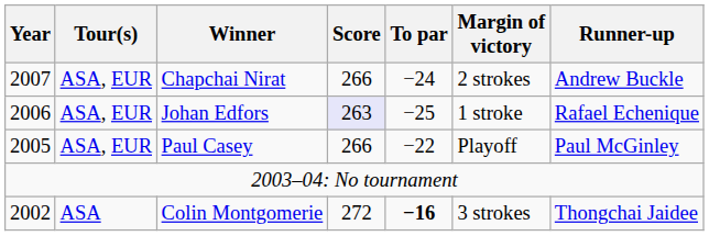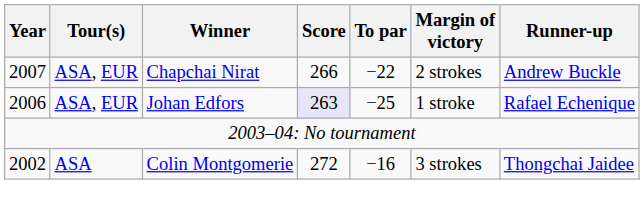Chapchai Nirat | To par: −24 -> −22
- row: 2005 | ASA, EUR | Paul Casey | 266 | −22 | Playoff | Paul McGinley
Colin Montgomerie | To par: bold -> normal
